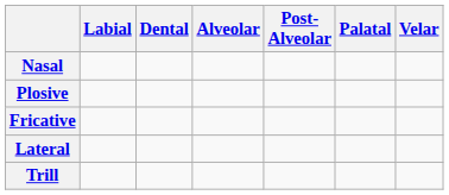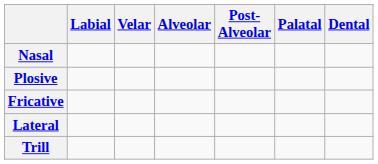columns swapped: Dental <-> Velar
